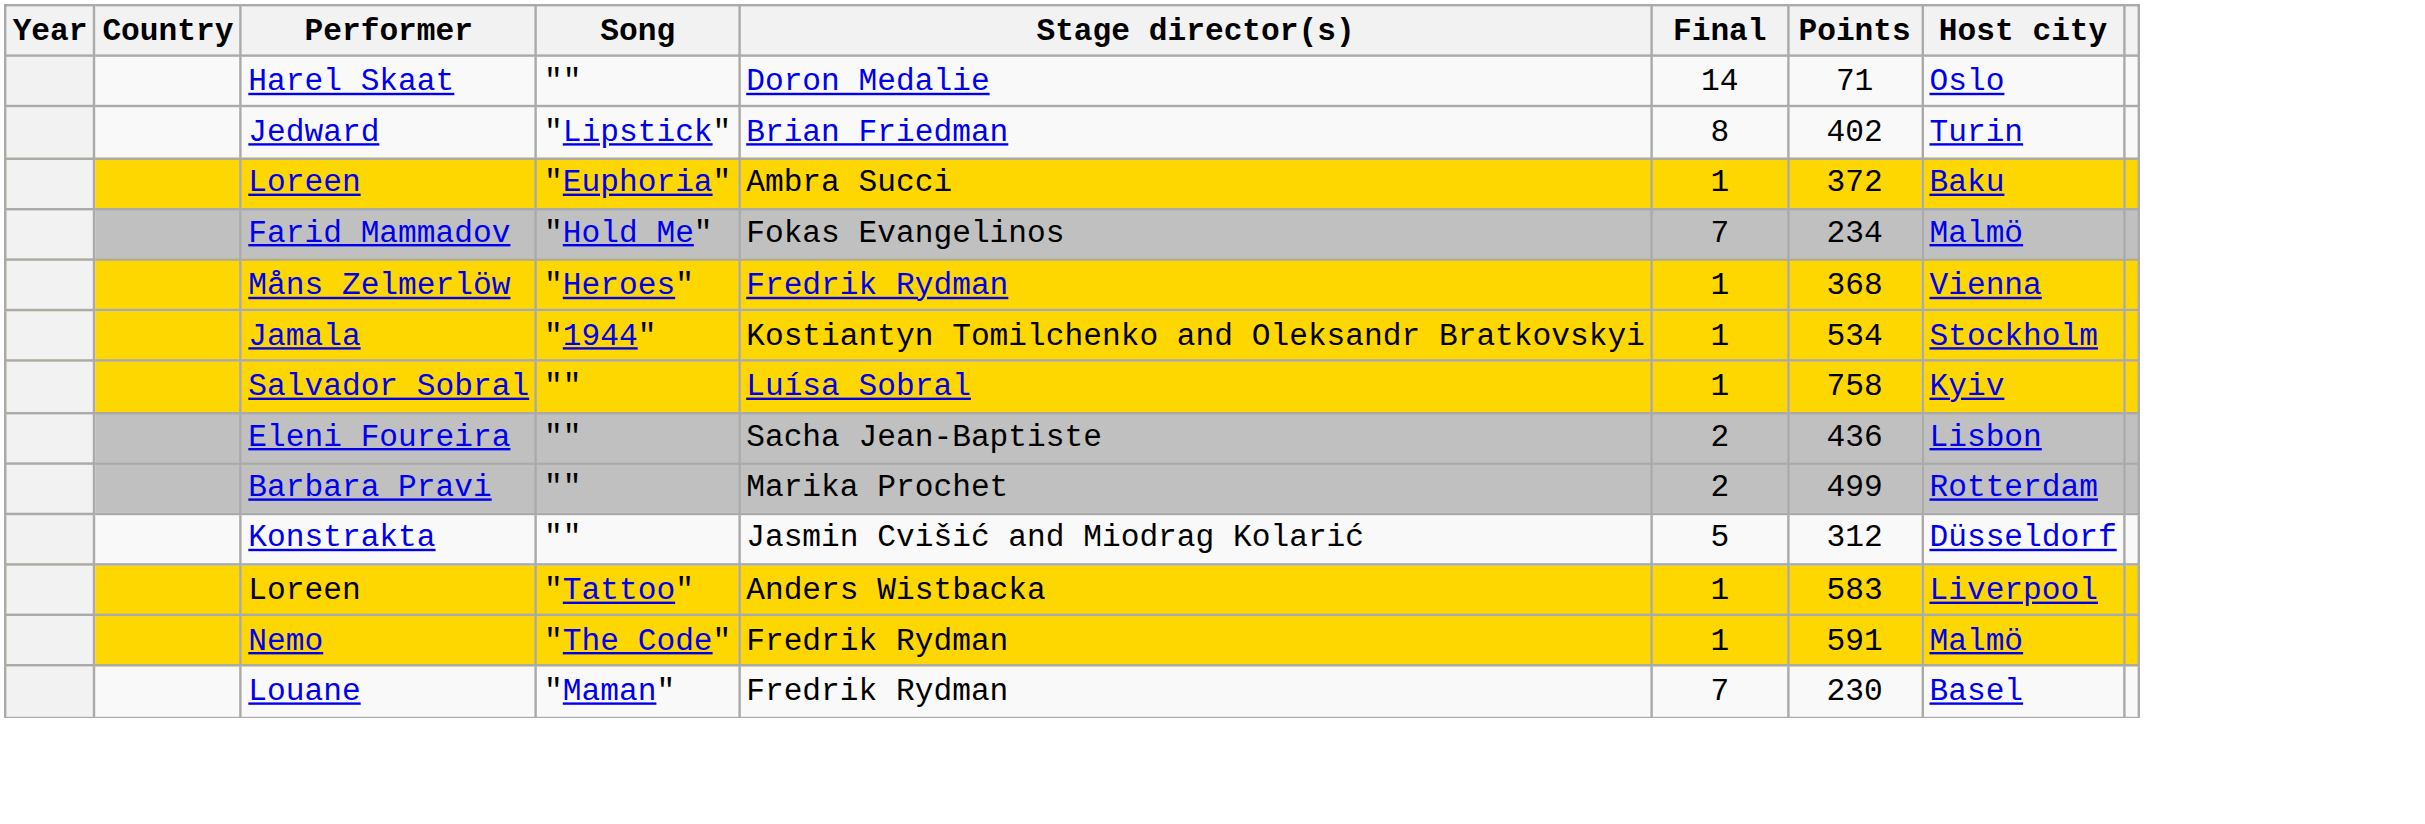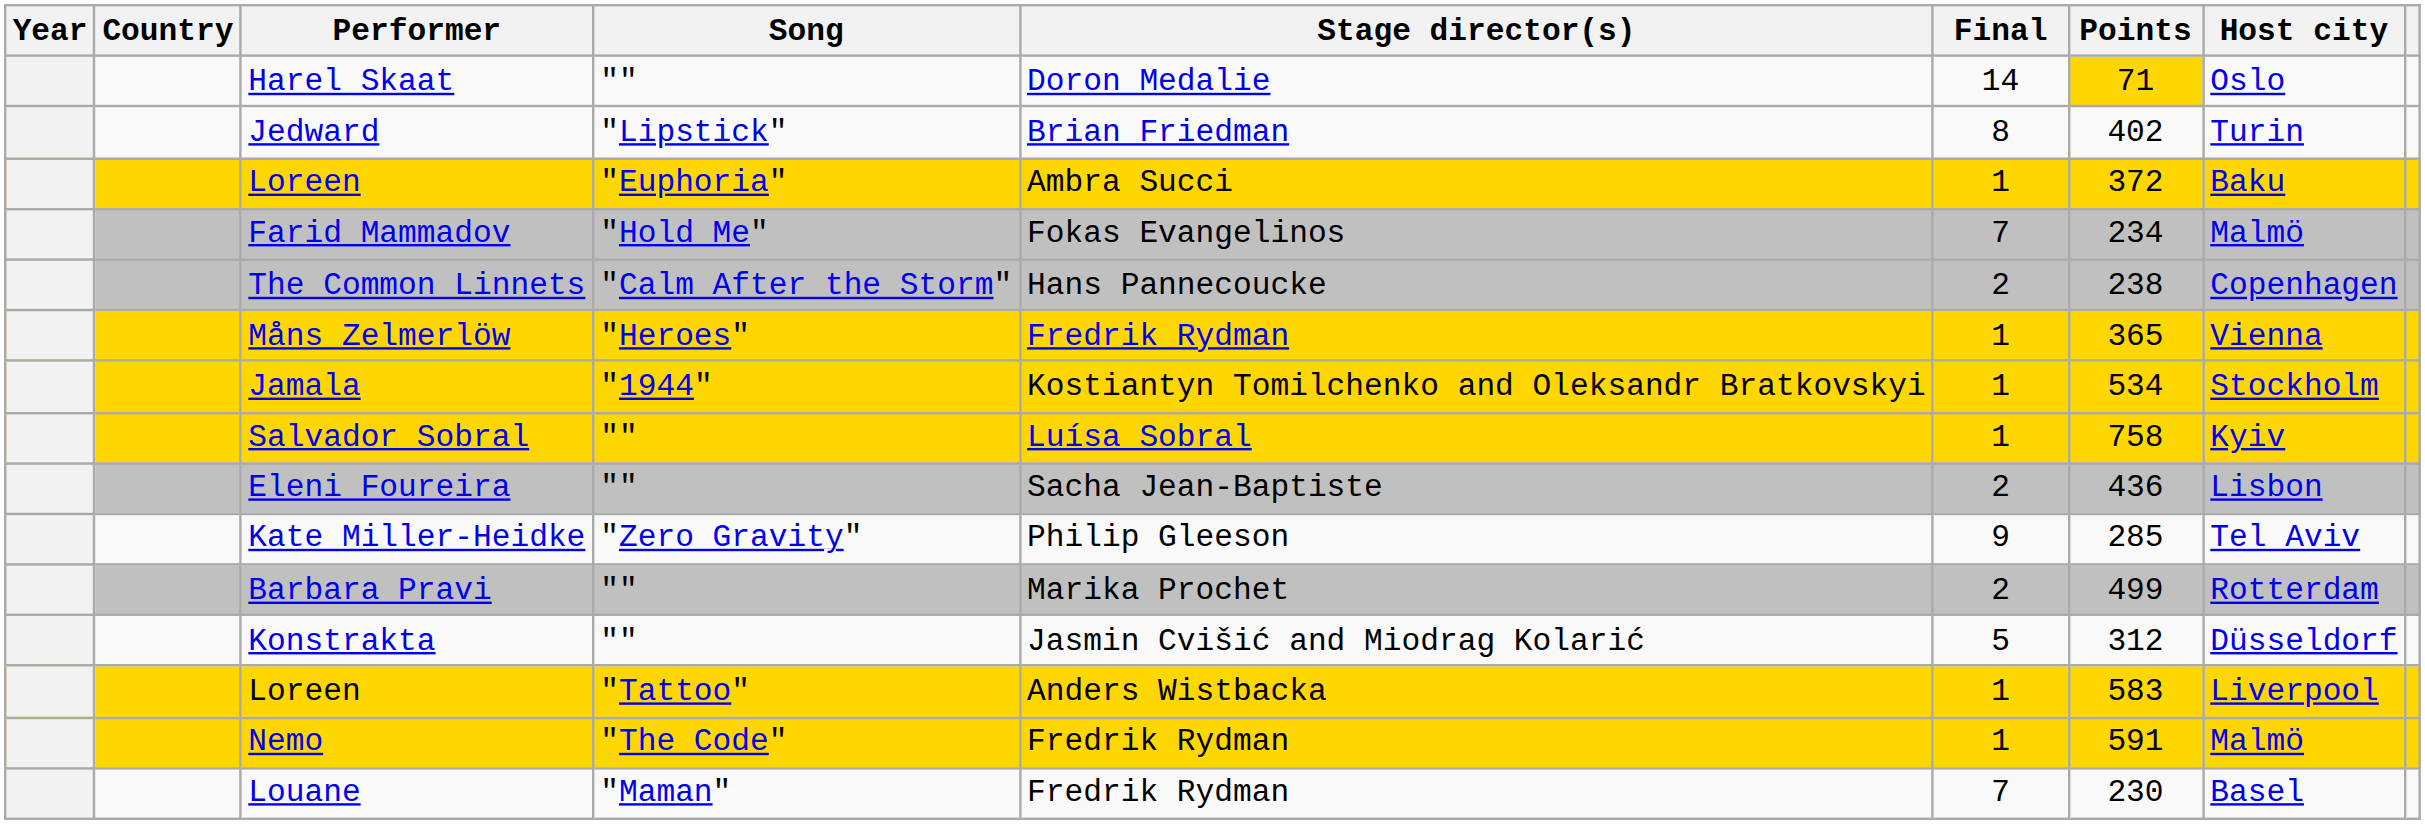Harel Skaat | Points: no background -> gold background
+ row: The Common Linnets | "Calm After the Storm" | Hans Pannecoucke | 2 | 238 | Copenhagen
Måns Zelmerlöw | Points: 368 -> 365
+ row: Kate Miller-Heidke | "Zero Gravity" | Philip Gleeson | 9 | 285 | Tel Aviv
